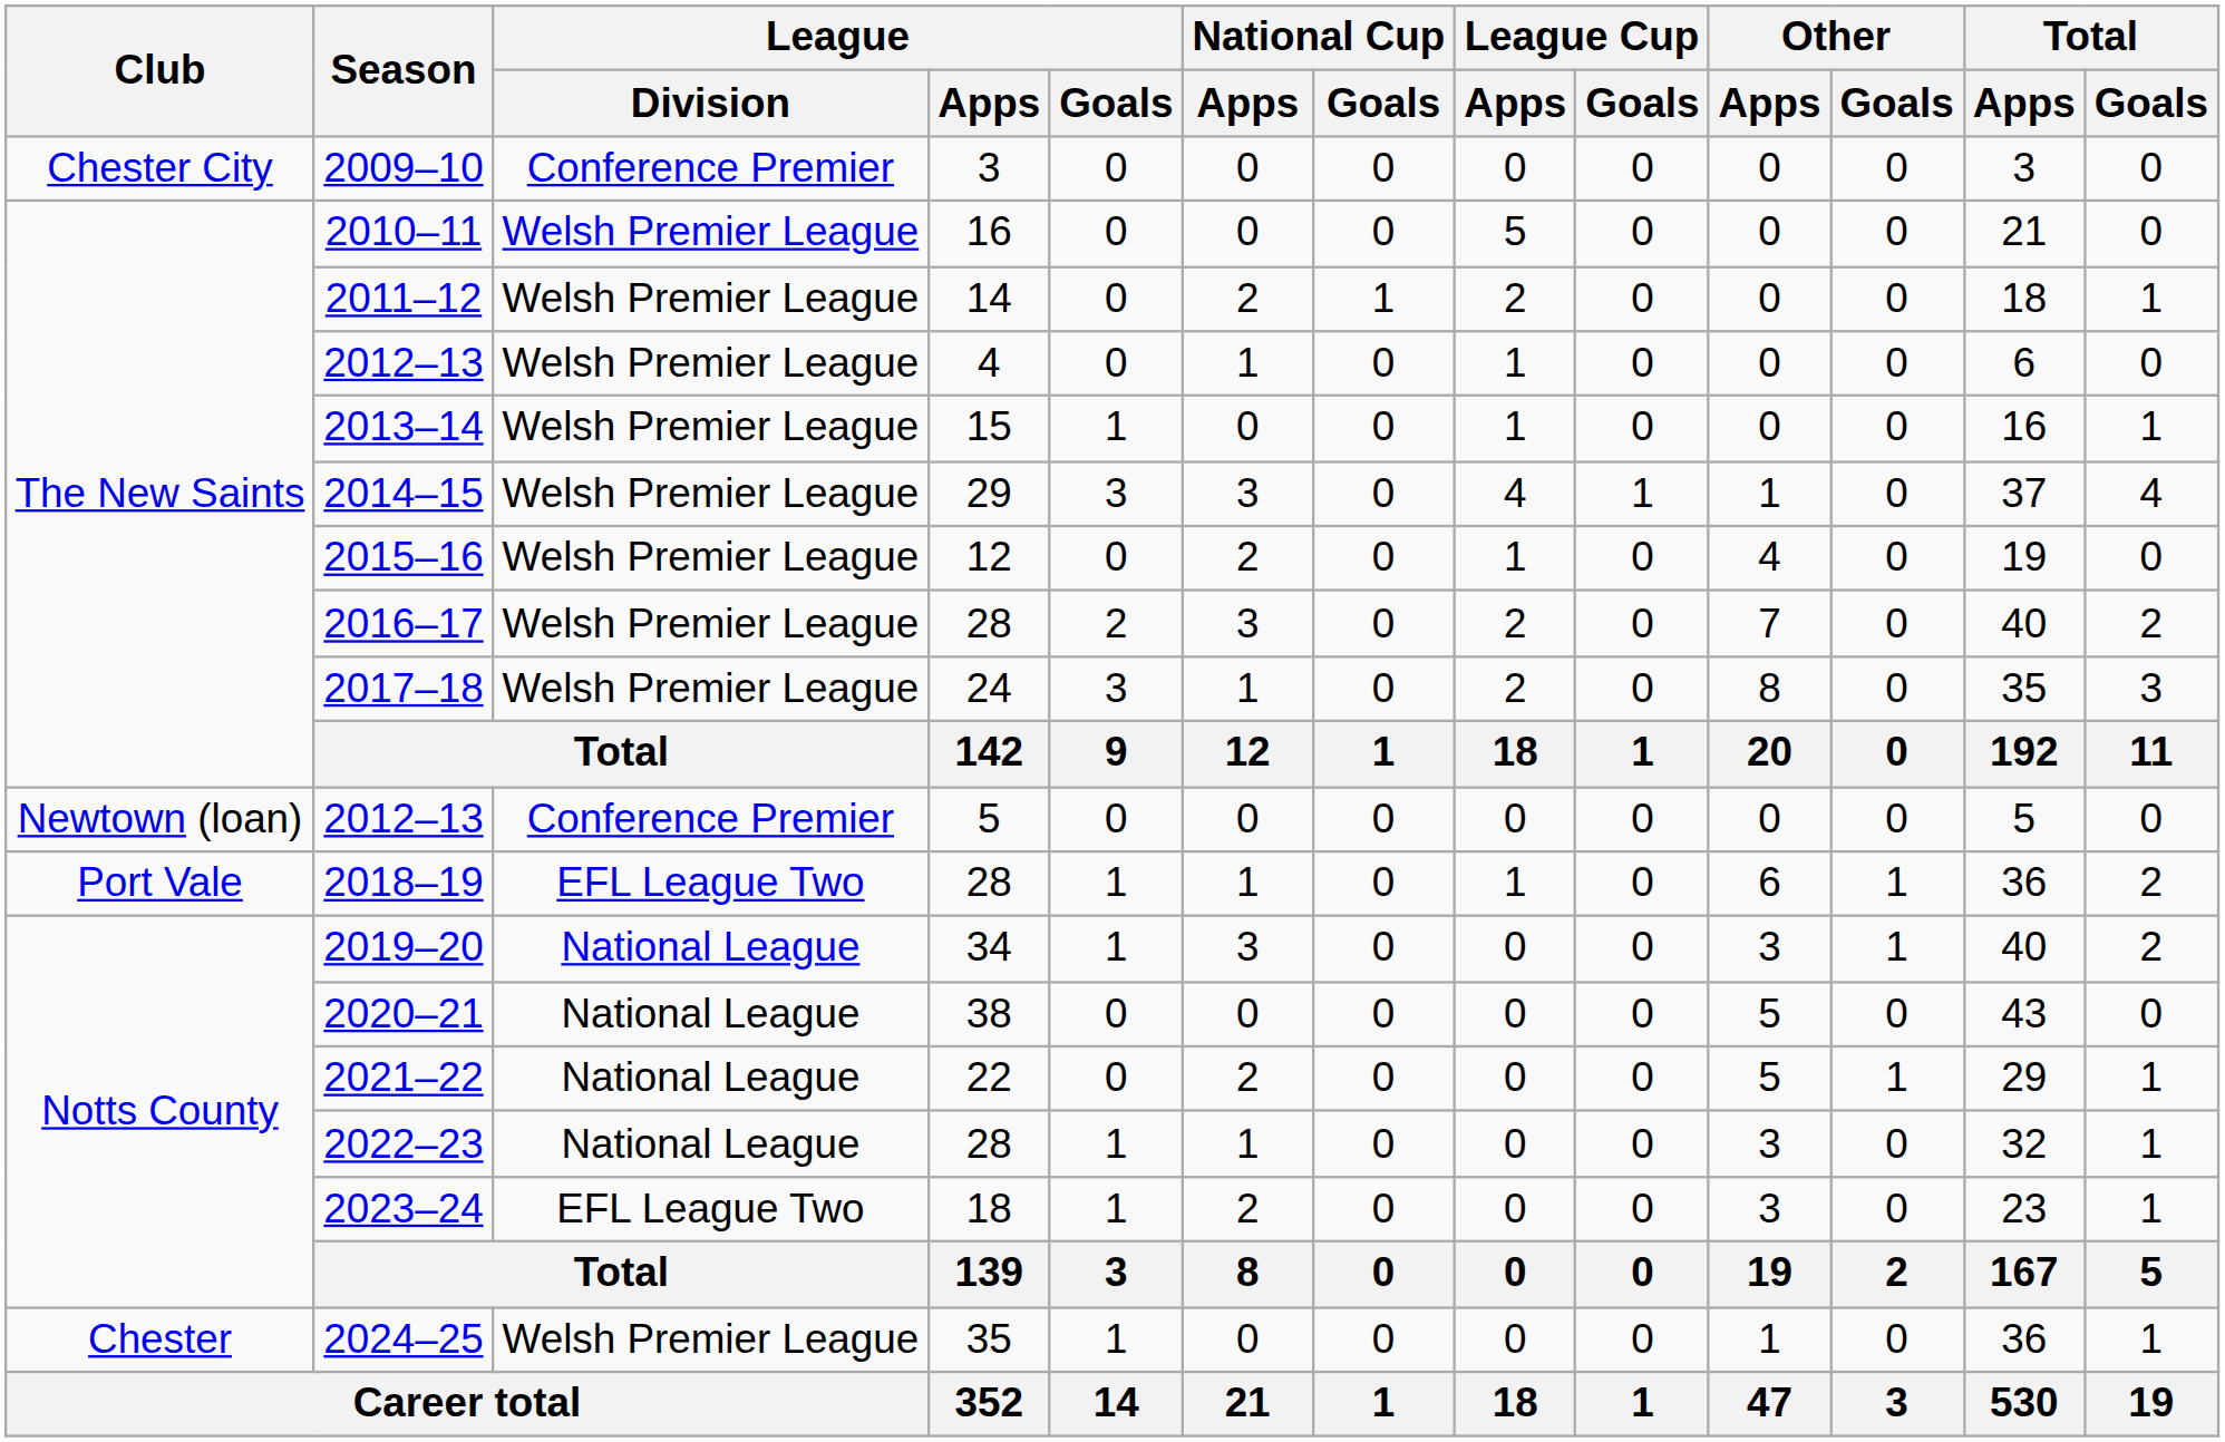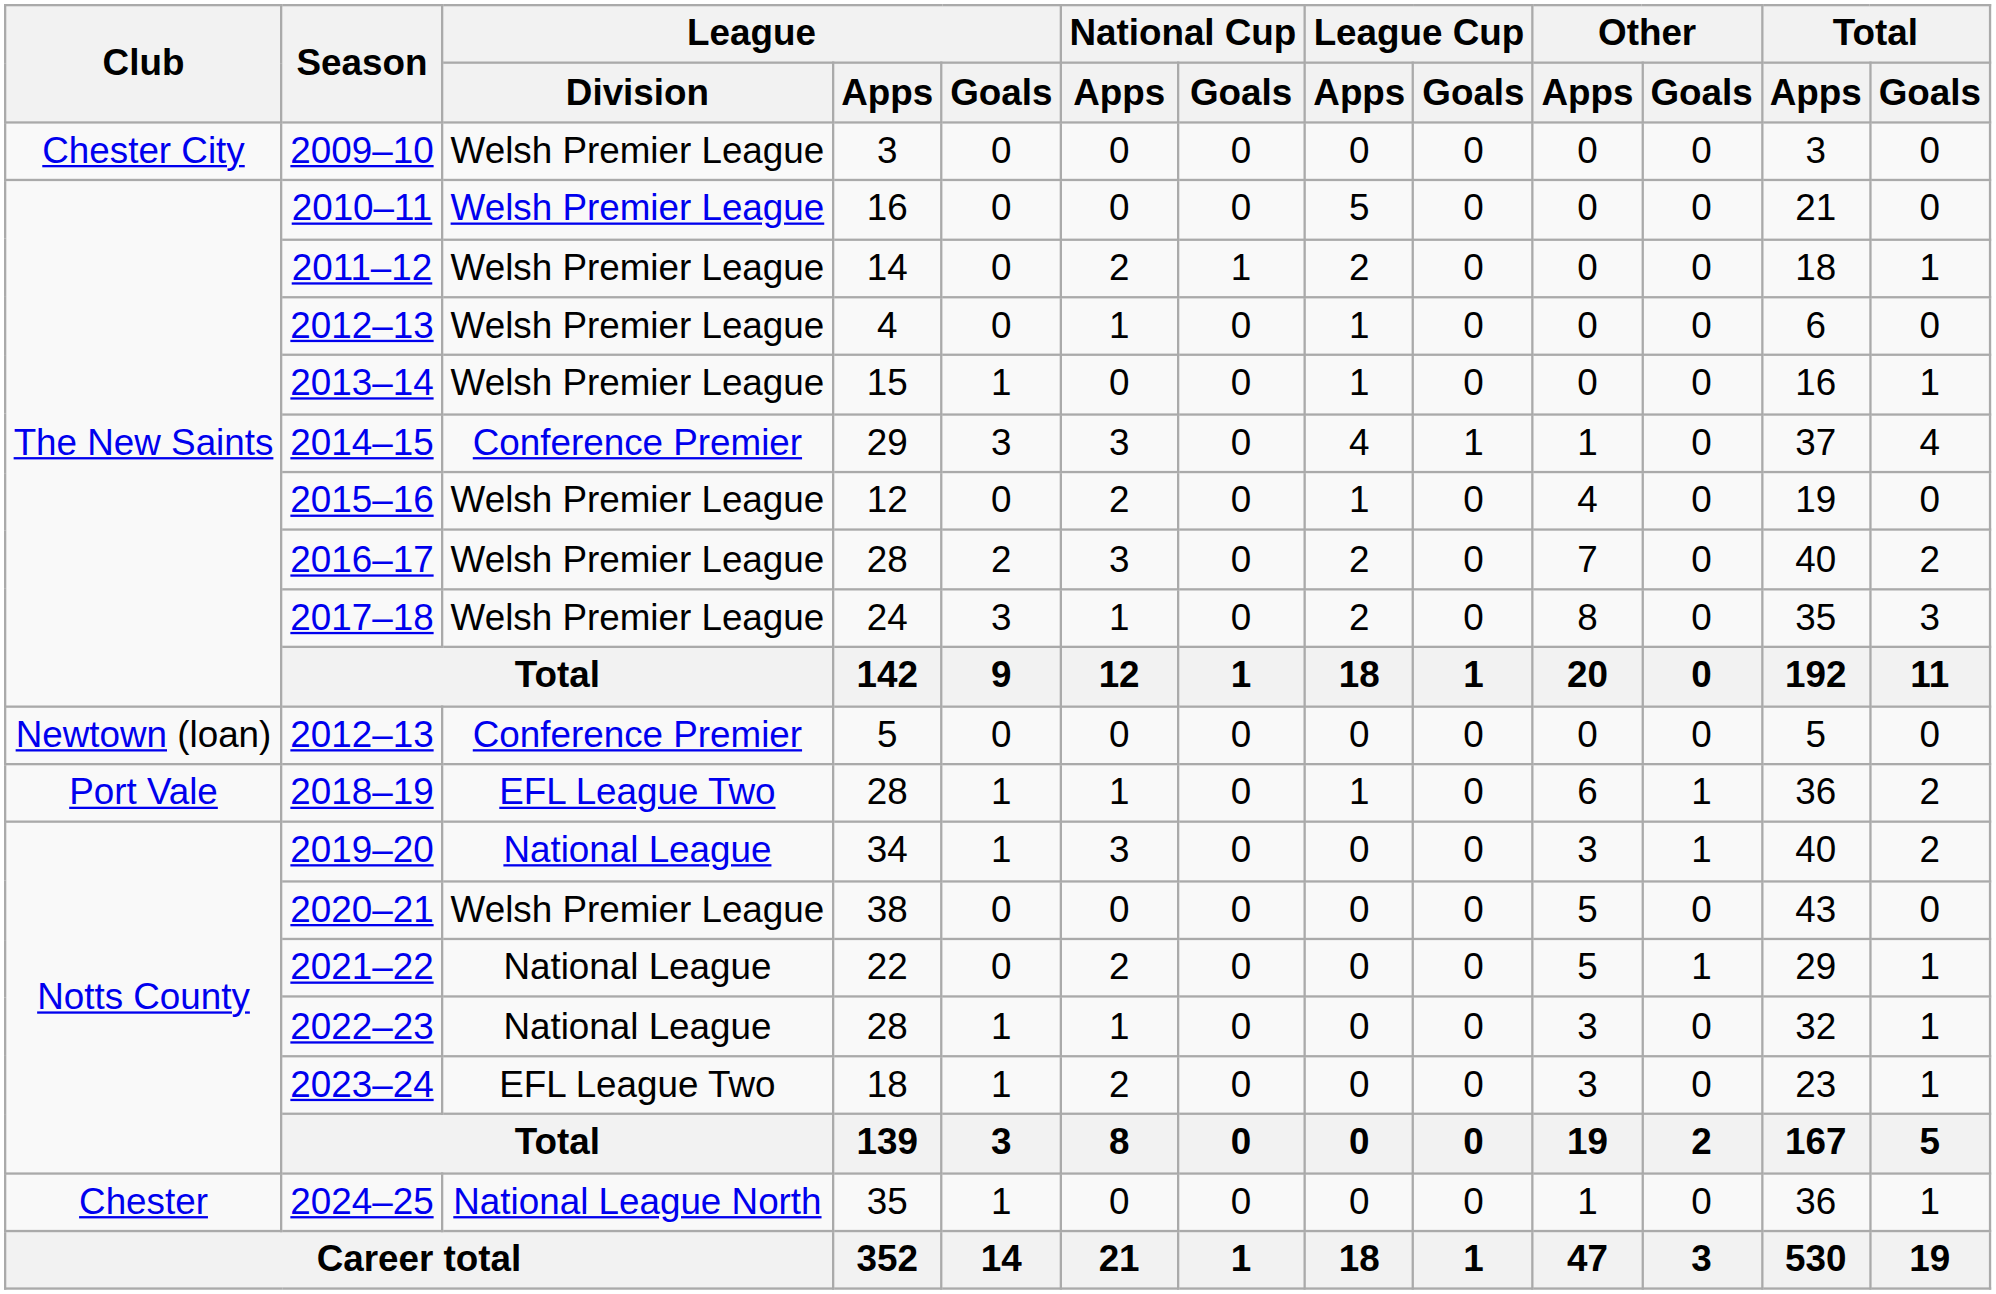2009–10 | League / Division: Conference Premier -> Welsh Premier League
2014–15 | League / Division: Welsh Premier League -> Conference Premier
2020–21 | League / Division: National League -> Welsh Premier League
2024–25 | League / Division: Welsh Premier League -> National League North
